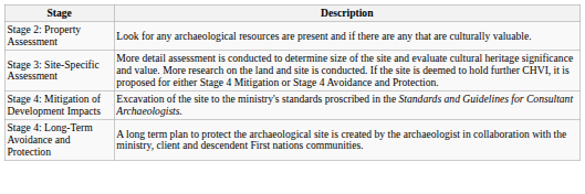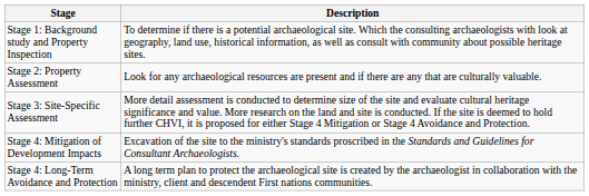+ row: Stage 1: Background study and Property Inspection | To determine if there is a potential archaeological site. Which the consulting archaeologists with look at geography, land use, historical information, as well as consult with community about possible heritage sites.
